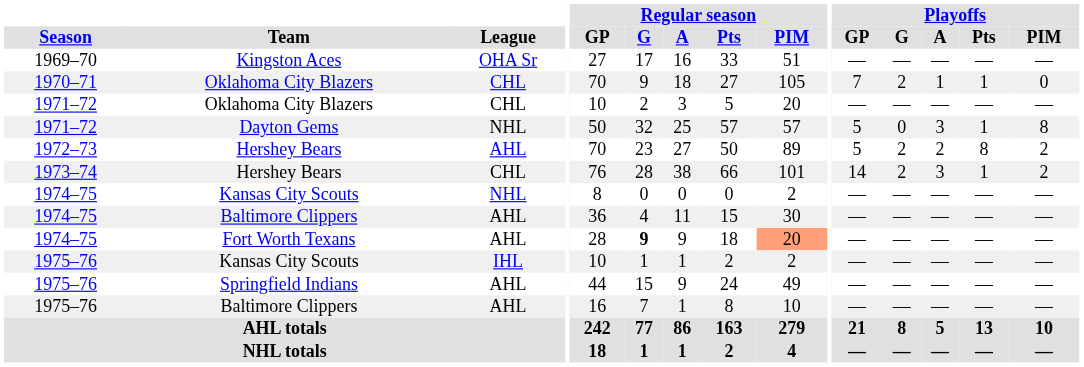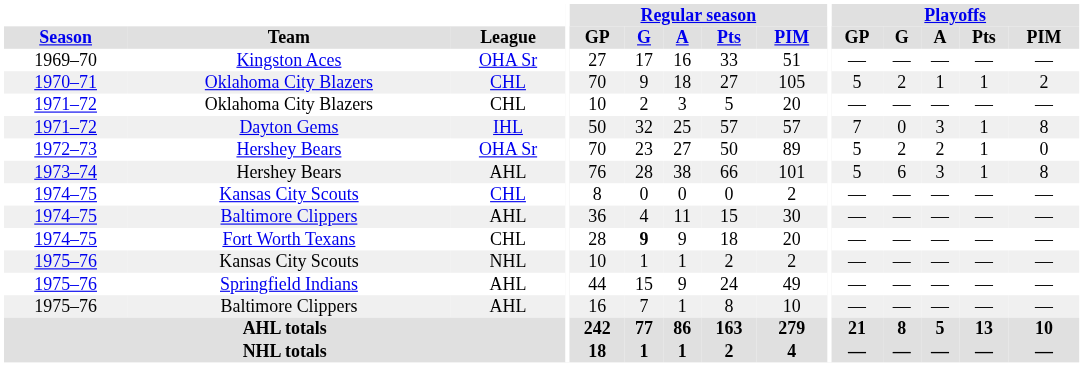1970–71 / Oklahoma City Blazers | Playoffs / GP: 7 -> 5
1970–71 / Oklahoma City Blazers | Playoffs / PIM: 0 -> 2
Dayton Gems | League: NHL -> IHL
Dayton Gems | Playoffs / GP: 5 -> 7
1972–73 / Hershey Bears | League: AHL -> OHA Sr
1972–73 / Hershey Bears | Playoffs / Pts: 8 -> 1
1972–73 / Hershey Bears | Playoffs / PIM: 2 -> 0
1973–74 / Hershey Bears | League: CHL -> AHL
1973–74 / Hershey Bears | Playoffs / GP: 14 -> 5
1973–74 / Hershey Bears | Playoffs / G: 2 -> 6
1973–74 / Hershey Bears | Playoffs / PIM: 2 -> 8
1974–75 / Kansas City Scouts | League: NHL -> CHL
Fort Worth Texans | League: AHL -> CHL
Fort Worth Texans | Regular season / PIM: lightsalmon background -> no background
1975–76 / Kansas City Scouts | League: IHL -> NHL
